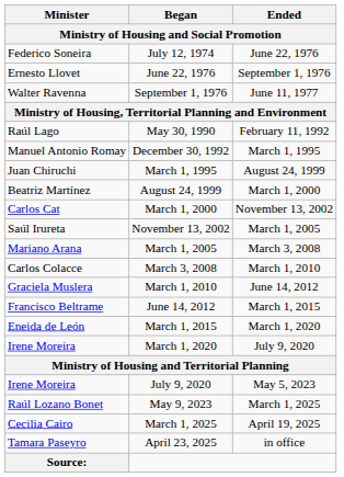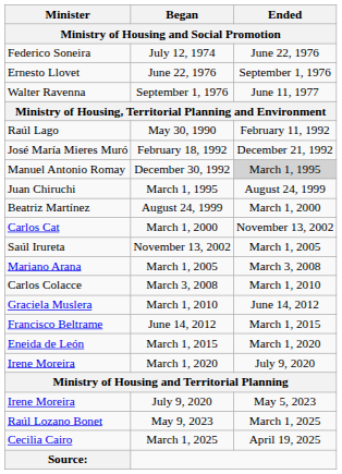+ row: José María Mieres Muró | February 18, 1992 | December 21, 1992
December 30, 1992 | Ended: no background -> lightgrey background
- row: Tamara Paseyro | April 23, 2025 | in office
